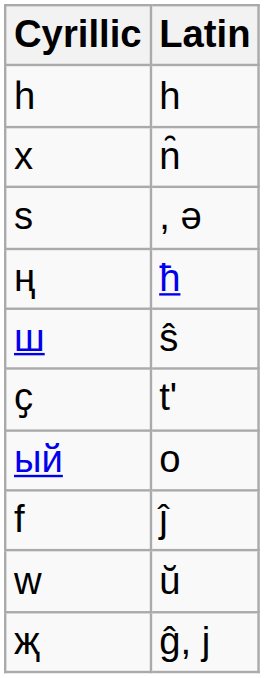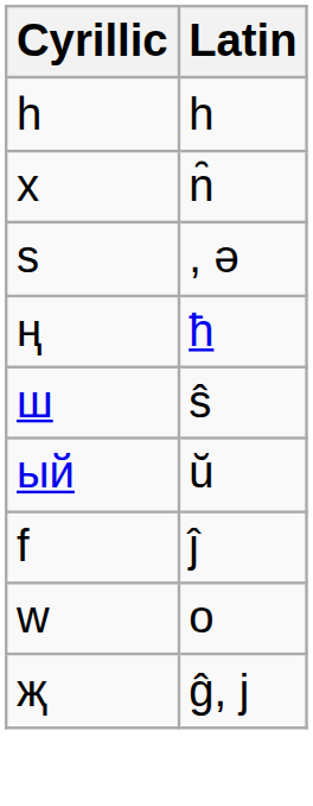- row: ҫ | t'
ый | Latin: o -> ŭ
ԝ | Latin: ŭ -> o
